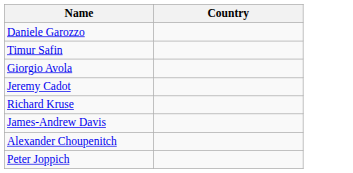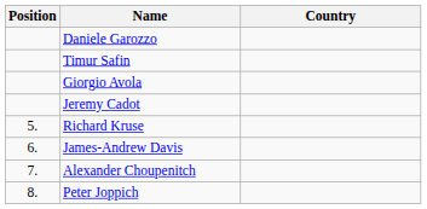+ column: Position | 5. | 6. | 7. | 8.
